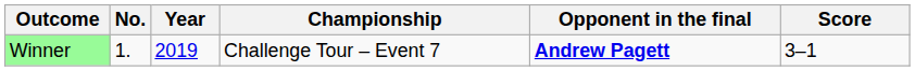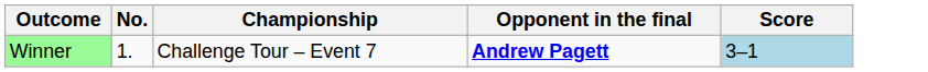- column: Year | 2019
Winner | Score: no background -> lightblue background
